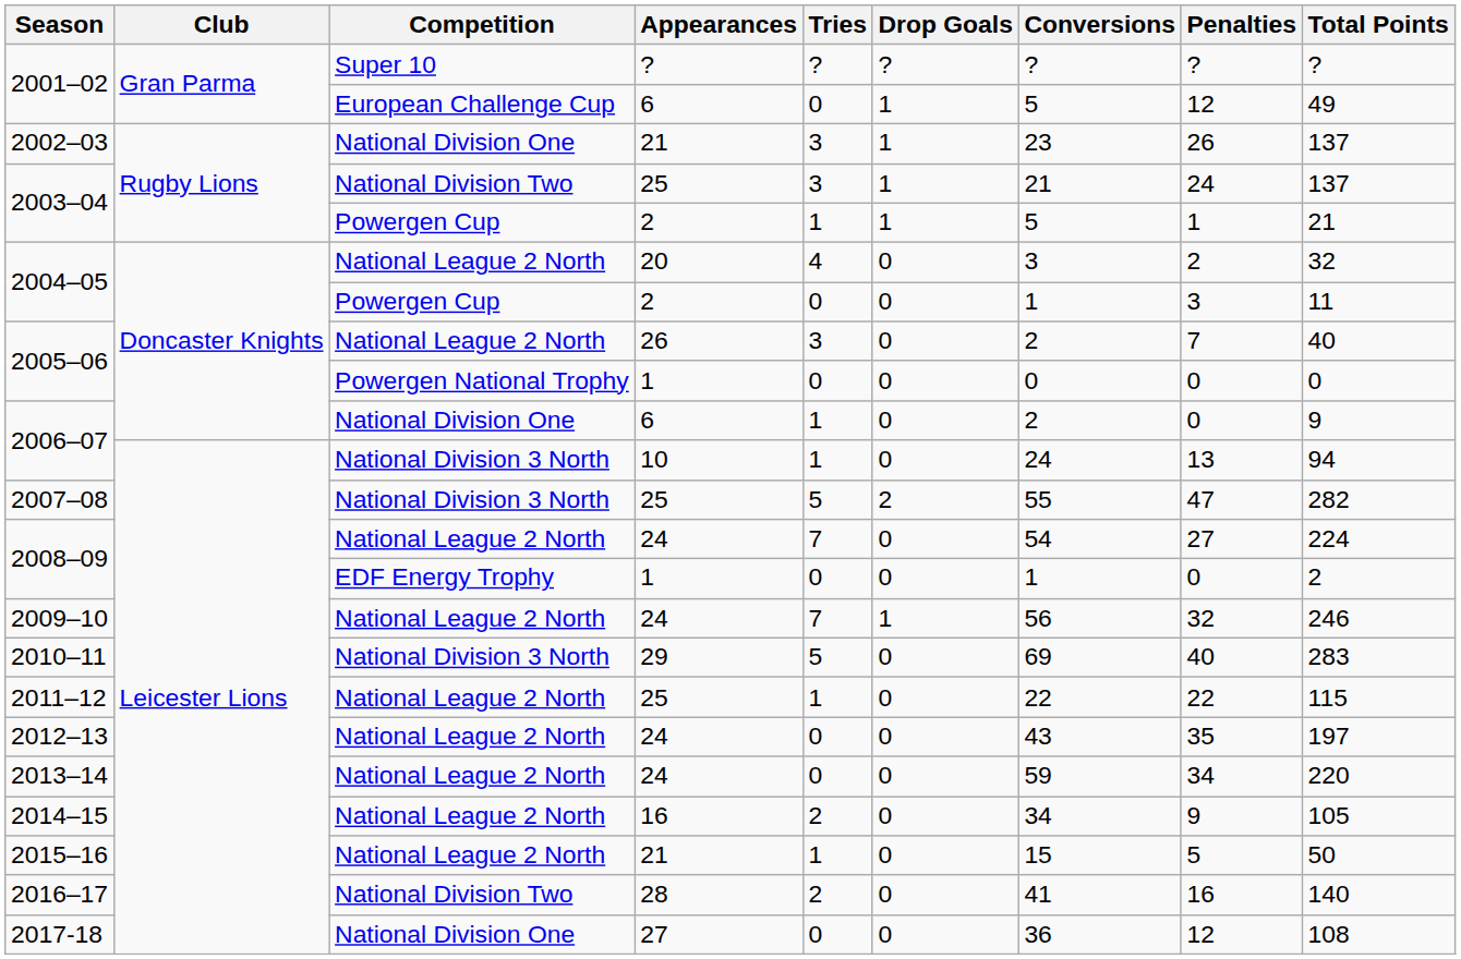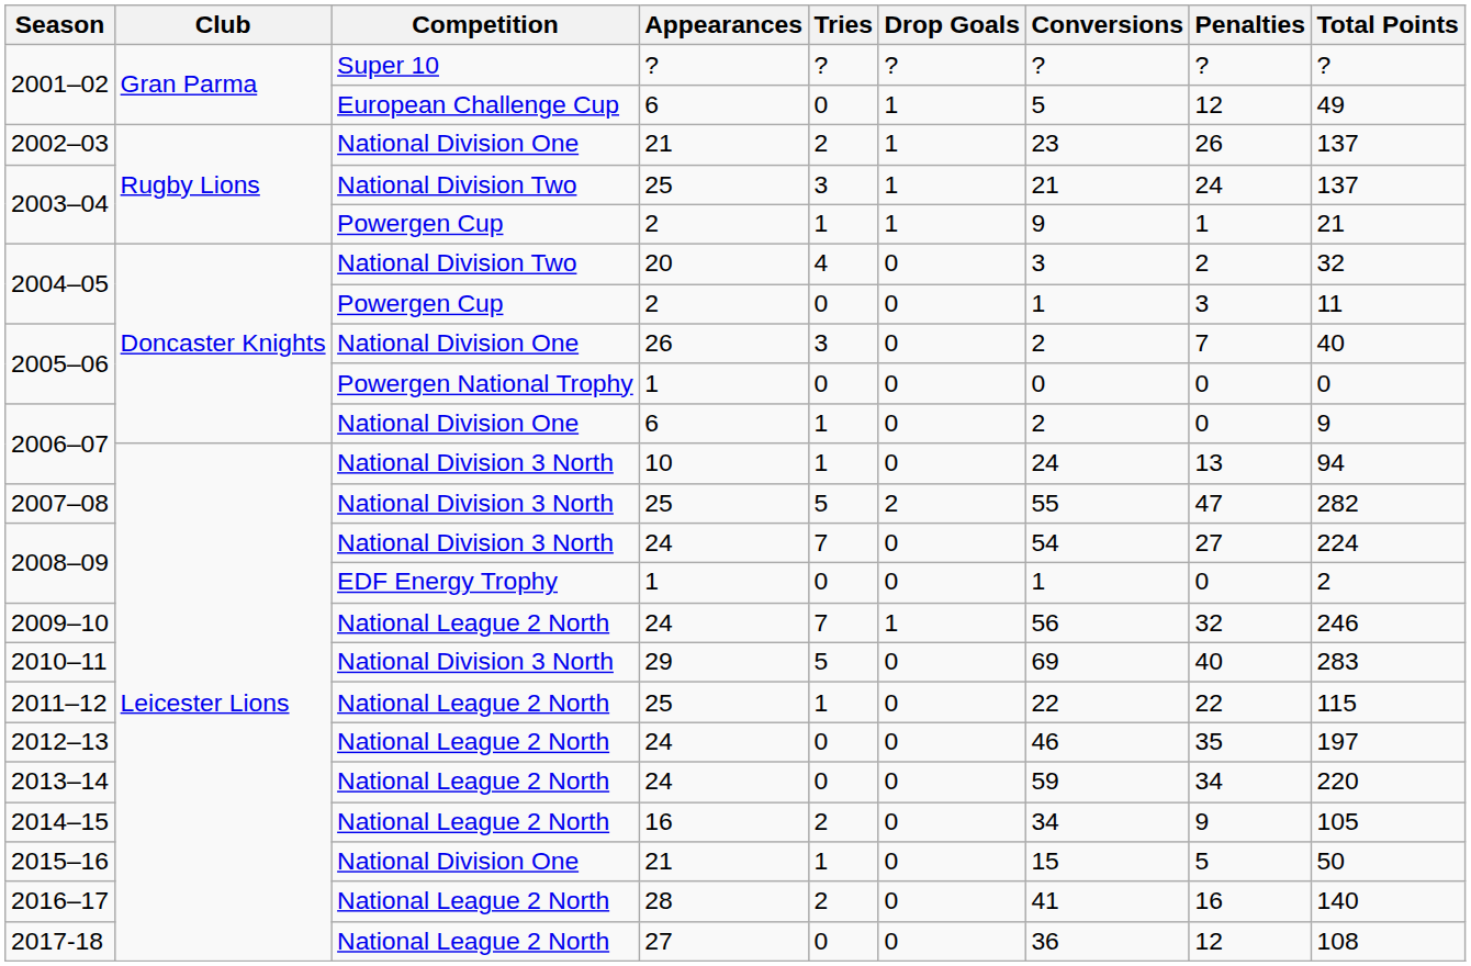2002–03 | Tries: 3 -> 2
2003–04 / 2 | Conversions: 5 -> 9
2004–05 / 20 | Competition: National League 2 North -> National Division Two
2005–06 / 26 | Competition: National League 2 North -> National Division One
2008–09 / 24 | Competition: National League 2 North -> National Division 3 North
2012–13 | Conversions: 43 -> 46
2015–16 | Competition: National League 2 North -> National Division One
2016–17 | Competition: National Division Two -> National League 2 North
2017-18 | Competition: National Division One -> National League 2 North
